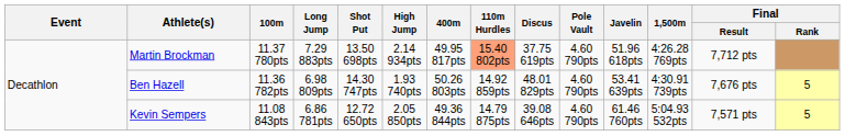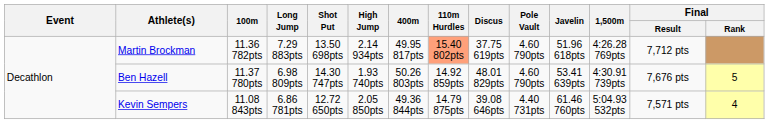Martin Brockman | 100m: 11.37 780pts -> 11.36 782pts
Ben Hazell | 100m: 11.36 782pts -> 11.37 780pts
Kevin Sempers | Pole Vault: 4.60 790pts -> 4.40 731pts
Kevin Sempers | Final / Rank: 5 -> 4
